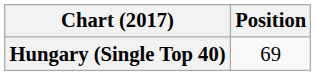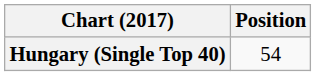Hungary (Single Top 40) | Position: 69 -> 54
